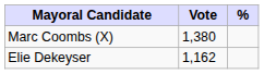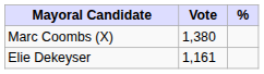Elie Dekeyser | Vote: 1,162 -> 1,161
